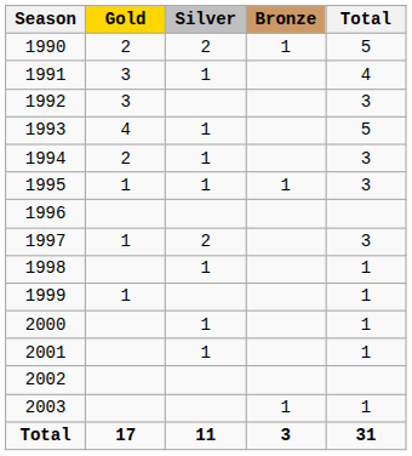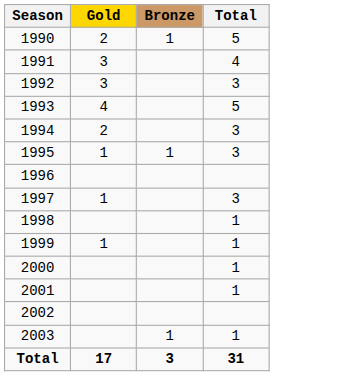- column: Silver | 2 | 1 | 1 | 1 | 1 | 2 | 1 | 1 | 1 | 11
